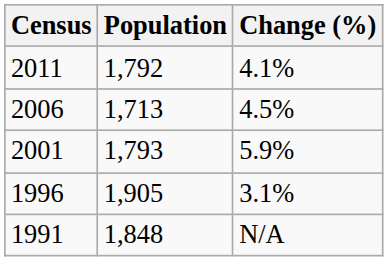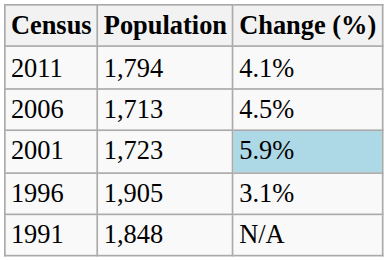2011 | Population: 1,792 -> 1,794
2001 | Population: 1,793 -> 1,723
2001 | Change (%): no background -> lightblue background
